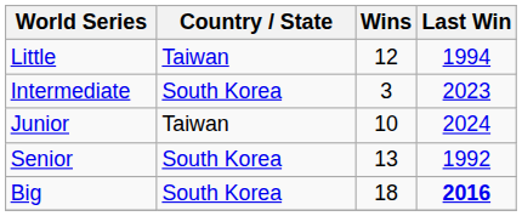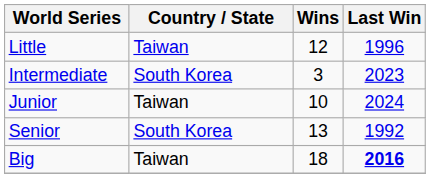Little | Last Win: 1994 -> 1996
Big | Country / State: South Korea -> Taiwan
